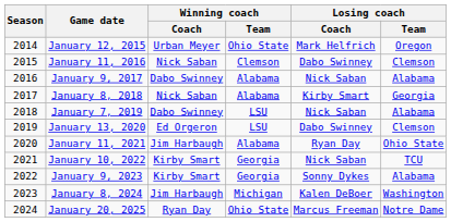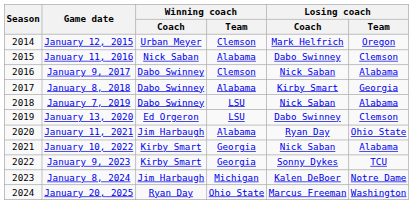January 12, 2015 | Winning coach / Team: Ohio State -> Clemson
January 11, 2016 | Winning coach / Team: Clemson -> Alabama
January 9, 2017 | Winning coach / Team: Alabama -> Clemson
January 8, 2018 | Winning coach / Coach: Nick Saban -> Dabo Swinney
January 10, 2022 | Losing coach / Team: TCU -> Alabama
January 9, 2023 | Losing coach / Team: Alabama -> TCU
January 8, 2024 | Losing coach / Team: Washington -> Notre Dame
January 20, 2025 | Losing coach / Team: Notre Dame -> Washington
